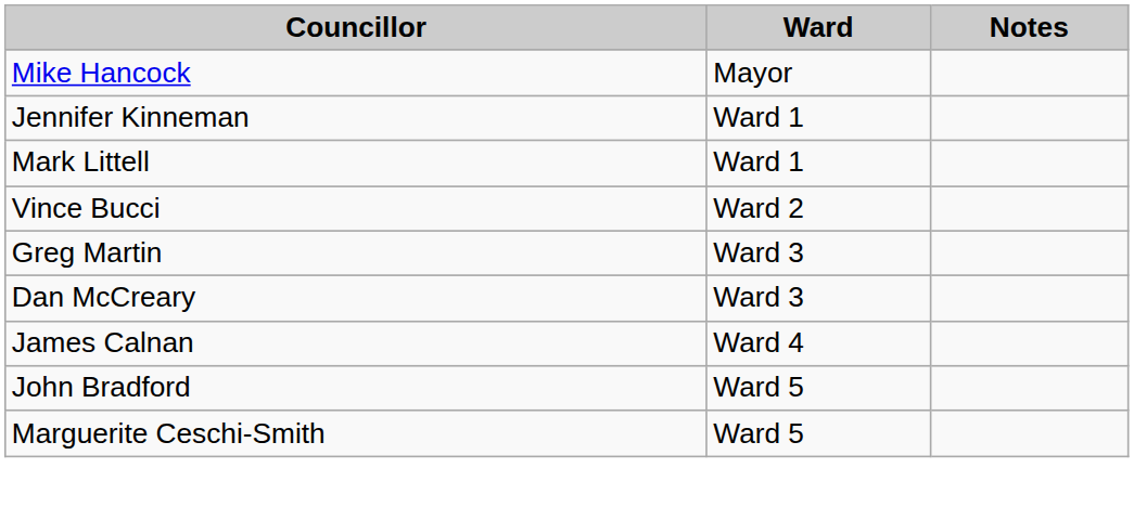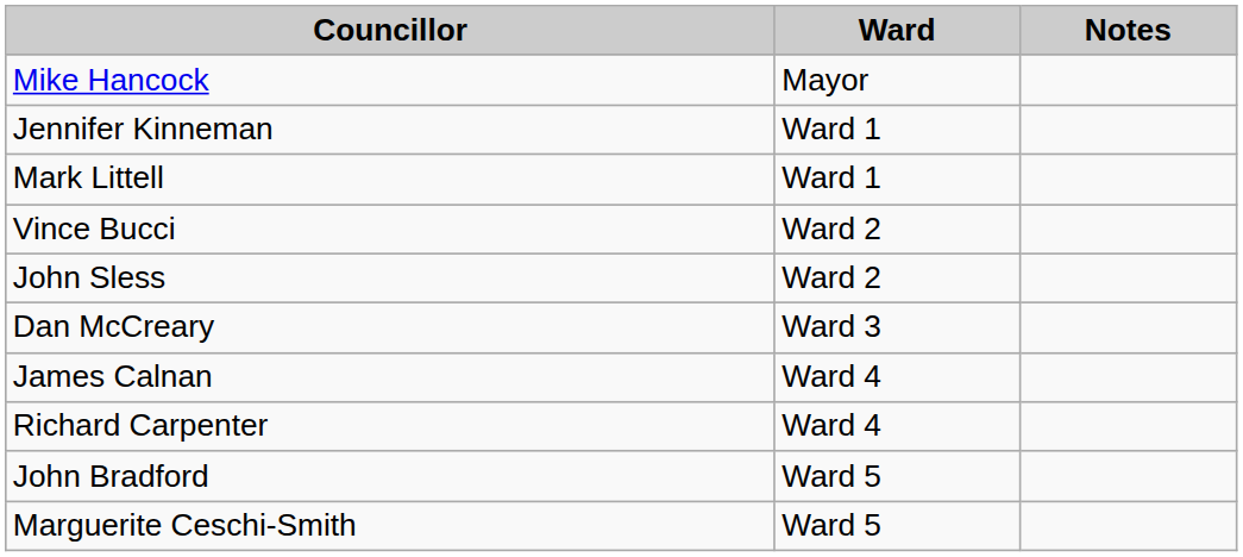+ row: John Sless | Ward 2
- row: Greg Martin | Ward 3
+ row: Richard Carpenter | Ward 4
